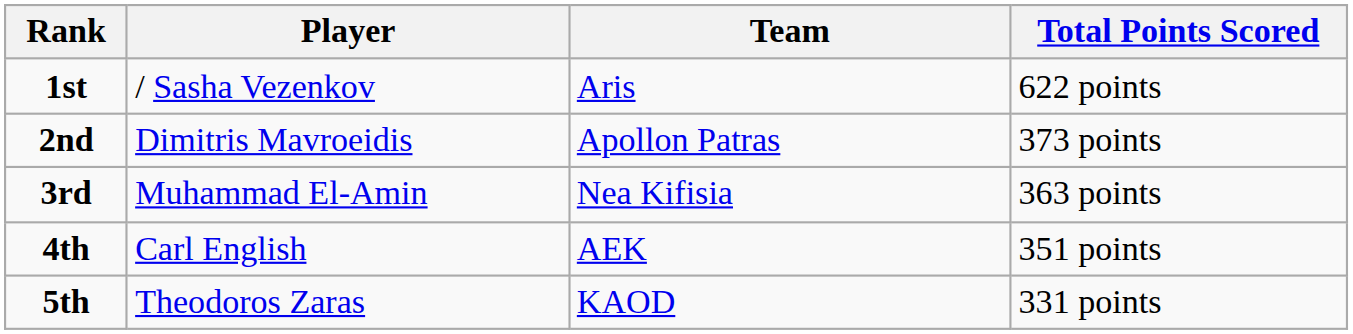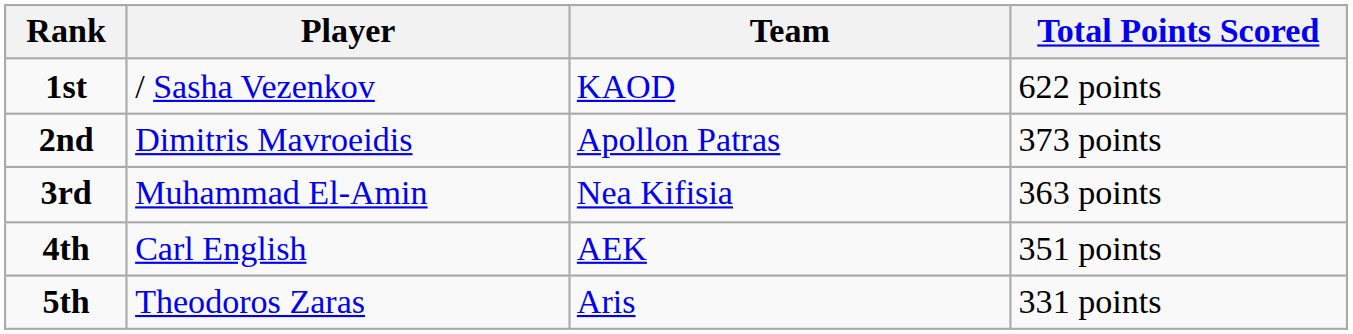1st | Team: Aris -> KAOD
5th | Team: KAOD -> Aris
